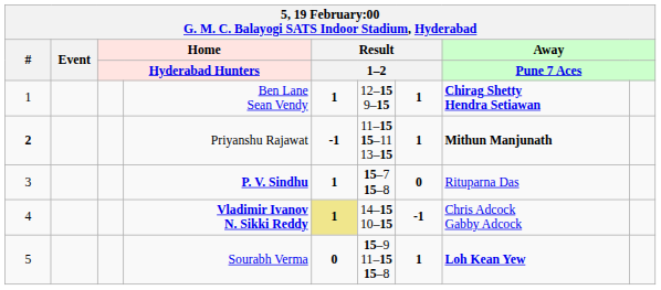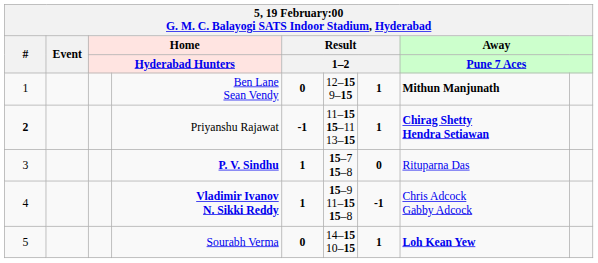Ben Lane Sean Vendy | column 5: 1 -> 0
Ben Lane Sean Vendy | column 8: Chirag Shetty Hendra Setiawan -> Mithun Manjunath
Priyanshu Rajawat | column 8: Mithun Manjunath -> Chirag Shetty Hendra Setiawan
Vladimir Ivanov N. Sikki Reddy | column 5: khaki background -> no background
Vladimir Ivanov N. Sikki Reddy | column 6: 14–15 10–15 -> 15–9 11–15 15–8
Sourabh Verma | column 6: 15–9 11–15 15–8 -> 14–15 10–15
